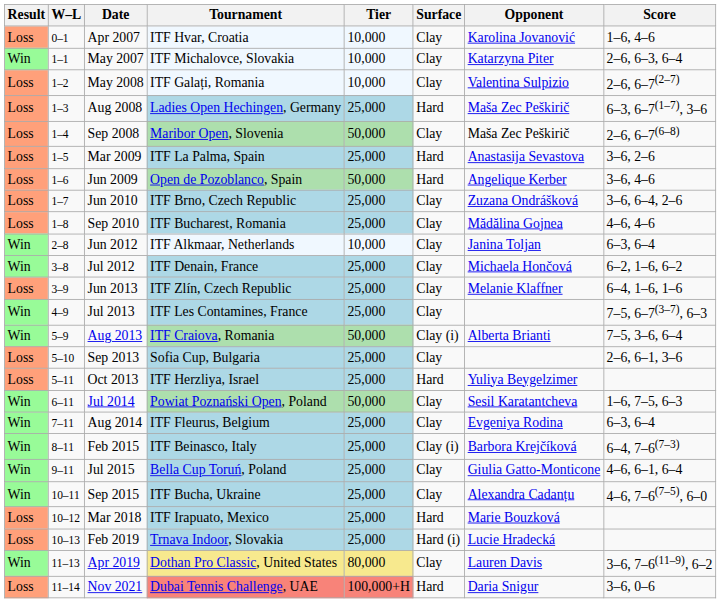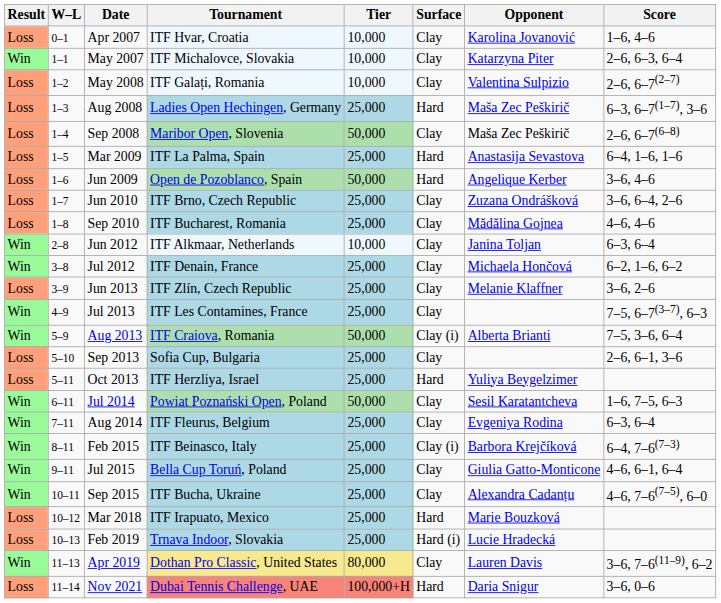Mar 2009 | Score: 3–6, 2–6 -> 6–4, 1–6, 1–6
Jun 2013 | Score: 6–4, 1–6, 1–6 -> 3–6, 2–6
